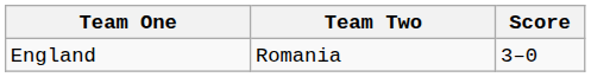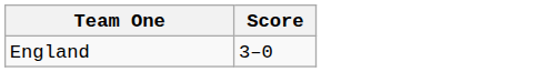- column: Team Two | Romania
